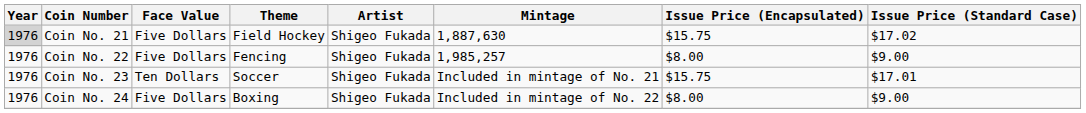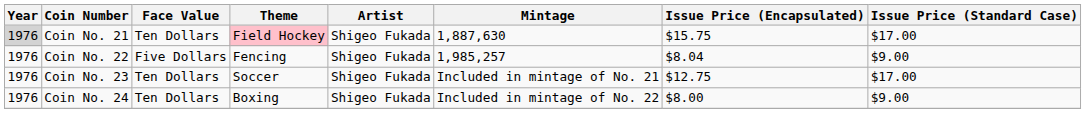Coin No. 21 | Face Value: Five Dollars -> Ten Dollars
Coin No. 21 | Theme: no background -> pink background
Coin No. 21 | Issue Price (Standard Case): $17.02 -> $17.00
Coin No. 22 | Issue Price (Encapsulated): $8.00 -> $8.04
Coin No. 23 | Issue Price (Encapsulated): $15.75 -> $12.75
Coin No. 23 | Issue Price (Standard Case): $17.01 -> $17.00
Coin No. 24 | Face Value: Five Dollars -> Ten Dollars
